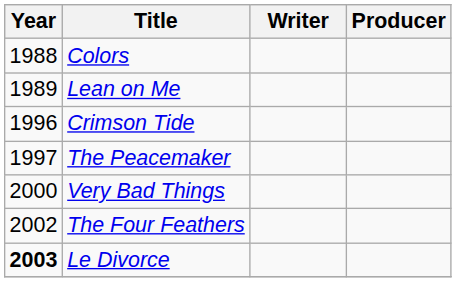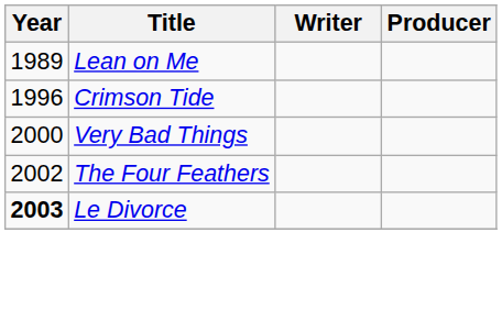- row: 1988 | Colors
- row: 1997 | The Peacemaker
